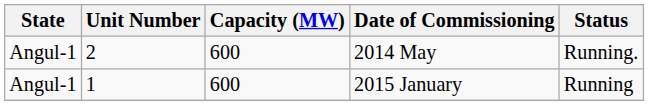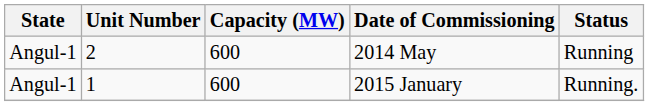2014 May | Status: Running. -> Running
2015 January | Status: Running -> Running.
